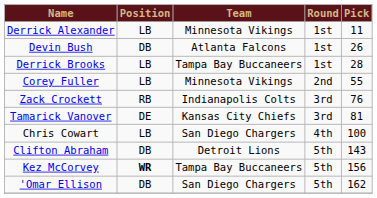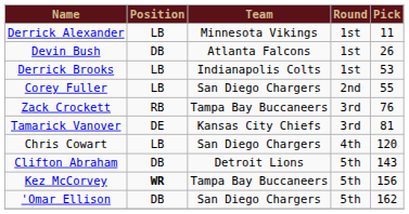Derrick Brooks | Team: Tampa Bay Buccaneers -> Indianapolis Colts
Derrick Brooks | Pick: 28 -> 53
Corey Fuller | Team: Minnesota Vikings -> San Diego Chargers
Zack Crockett | Team: Indianapolis Colts -> Tampa Bay Buccaneers
Chris Cowart | Pick: 100 -> 120
